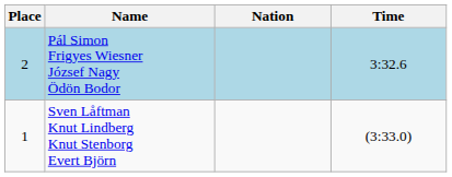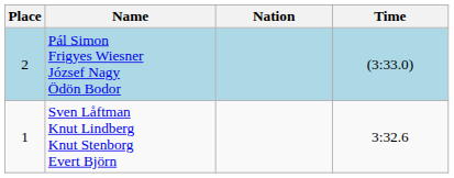Pál Simon Frigyes Wiesner József Nagy Ödön Bodor | Time: 3:32.6 -> (3:33.0)
Sven Låftman Knut Lindberg Knut Stenborg Evert Björn | Time: (3:33.0) -> 3:32.6
